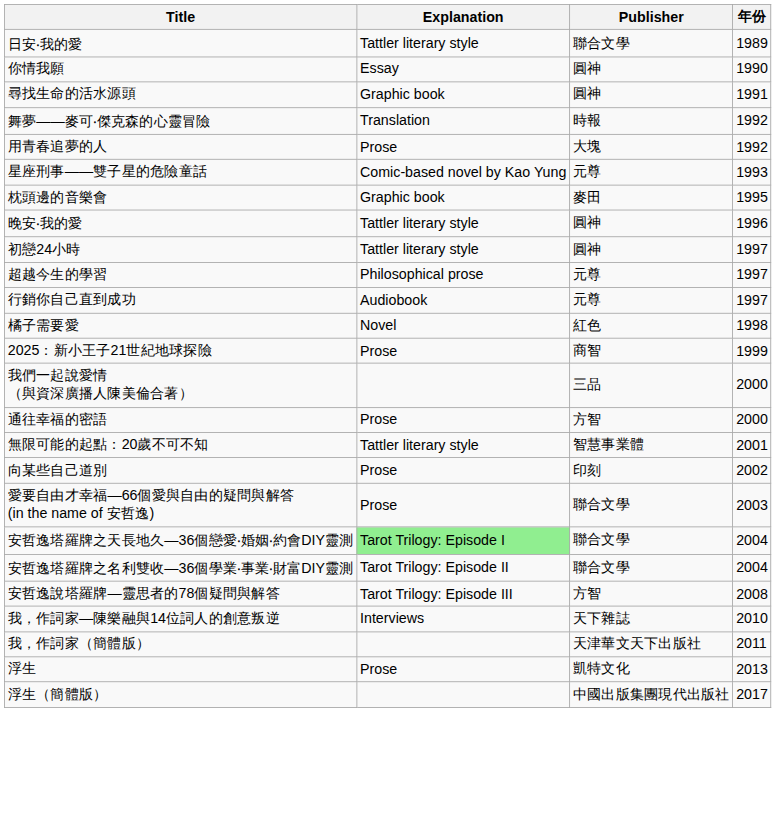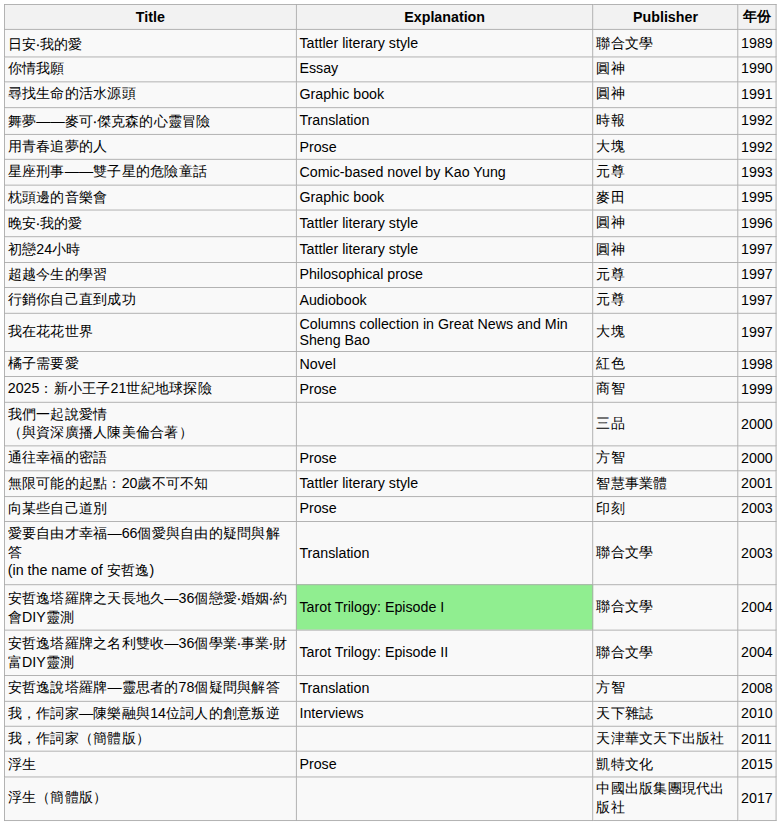+ row: 我在花花世界 | Columns collection in Great News and Min Sheng Bao | 大塊 | 1997
向某些自己道別 | 年份: 2002 -> 2003
愛要自由才幸福—66個愛與自由的疑問與解答 (in the name of 安哲逸) | Explanation: Prose -> Translation
安哲逸說塔羅牌—靈思者的78個疑問與解答 | Explanation: Tarot Trilogy: Episode III -> Translation
浮生 | 年份: 2013 -> 2015
